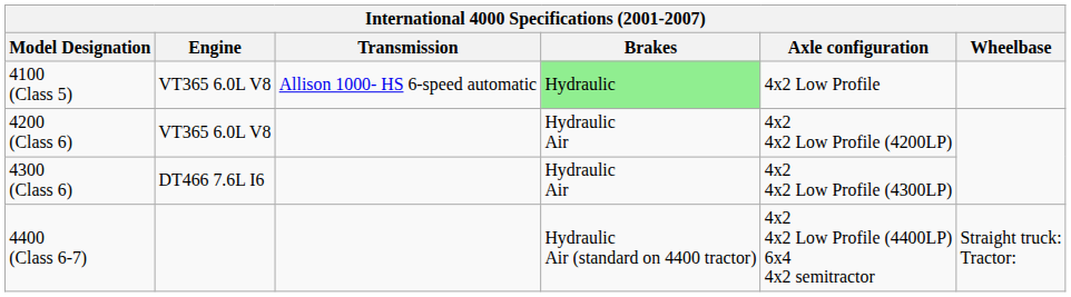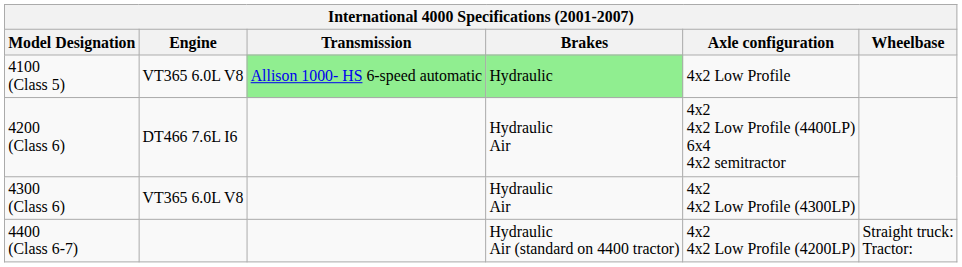4100 (Class 5) | Transmission: no background -> lightgreen background
4200 (Class 6) | Engine: VT365 6.0L V8 -> DT466 7.6L I6
4200 (Class 6) | Axle configuration: 4x2 4x2 Low Profile (4200LP) -> 4x2 4x2 Low Profile (4400LP) 6x4 4x2 semitractor
4300 (Class 6) | Engine: DT466 7.6L I6 -> VT365 6.0L V8
4400 (Class 6-7) | Axle configuration: 4x2 4x2 Low Profile (4400LP) 6x4 4x2 semitractor -> 4x2 4x2 Low Profile (4200LP)
